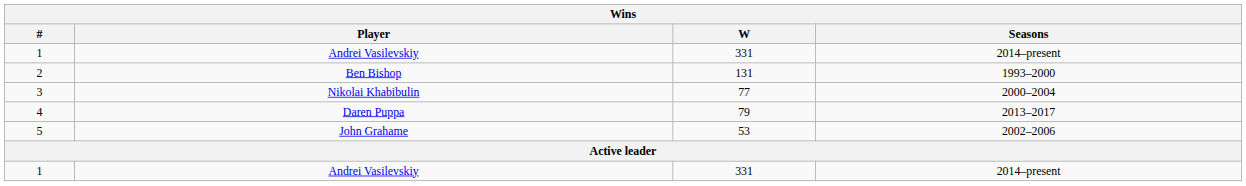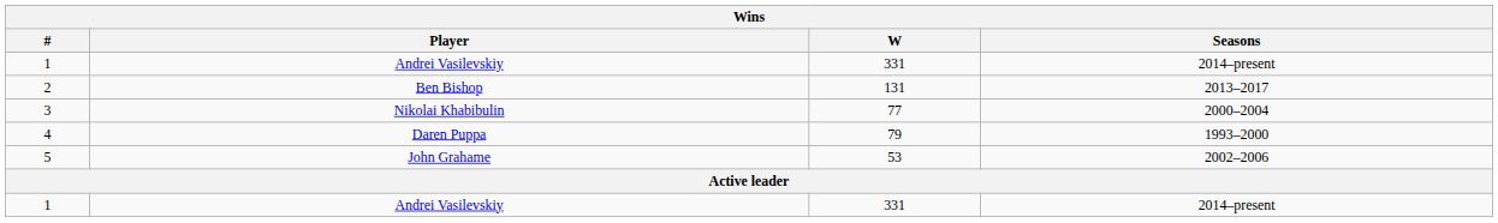2 | Seasons: 1993–2000 -> 2013–2017
4 | Seasons: 2013–2017 -> 1993–2000
